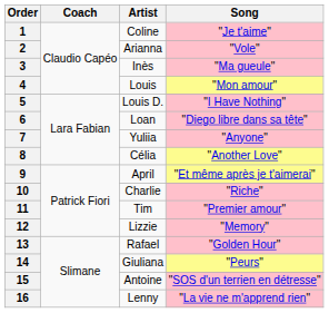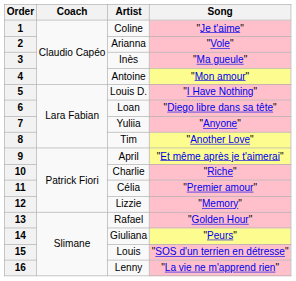4 | Artist: Louis -> Antoine
8 | Artist: Célia -> Tim
11 | Artist: Tim -> Célia
15 | Artist: Antoine -> Louis
